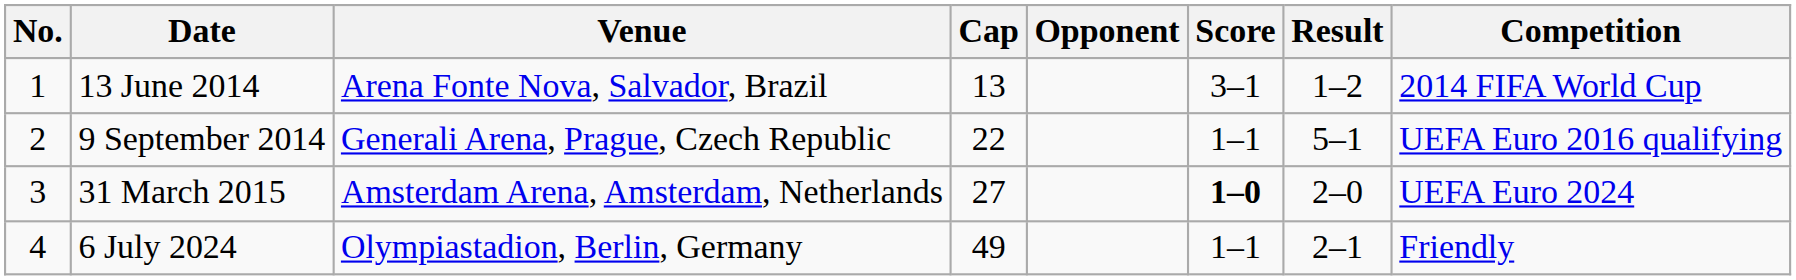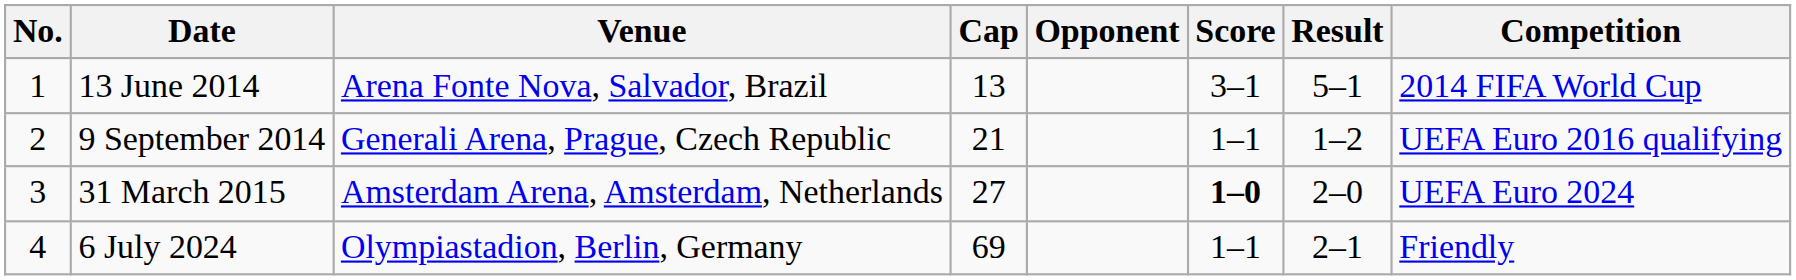13 June 2014 | Result: 1–2 -> 5–1
9 September 2014 | Cap: 22 -> 21
9 September 2014 | Result: 5–1 -> 1–2
6 July 2024 | Cap: 49 -> 69
